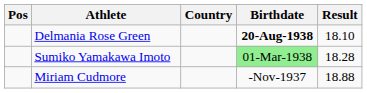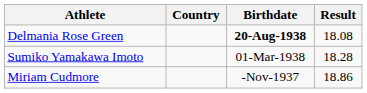- column: Pos
Delmania Rose Green | Result: 18.10 -> 18.08
Sumiko Yamakawa Imoto | Birthdate: lightgreen background -> no background
Miriam Cudmore | Result: 18.88 -> 18.86
